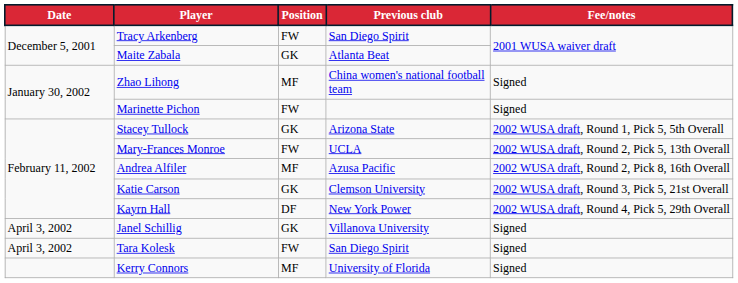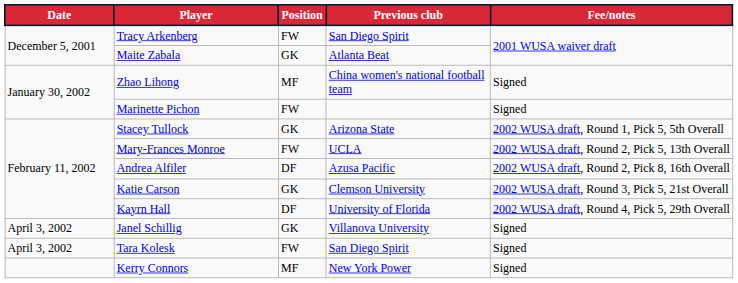Andrea Alfiler | Position: MF -> DF
Kayrn Hall | Previous club: New York Power -> University of Florida
Kerry Connors | Previous club: University of Florida -> New York Power
